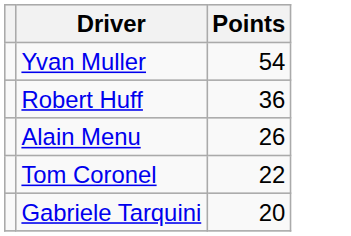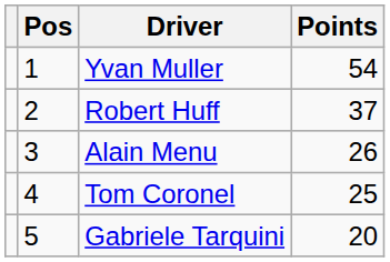+ column: Pos | 1 | 2 | 3 | 4 | 5
Robert Huff | Points: 36 -> 37
Tom Coronel | Points: 22 -> 25
